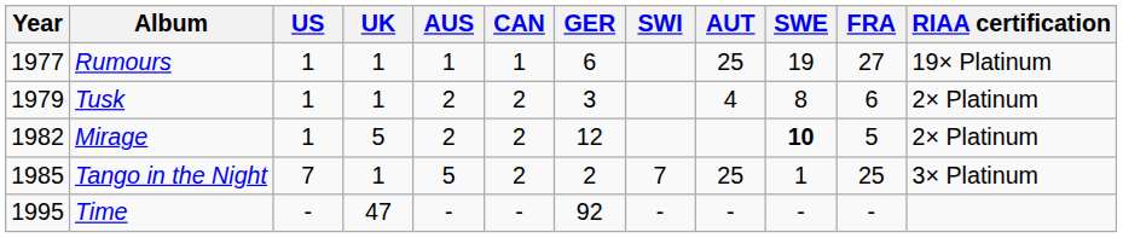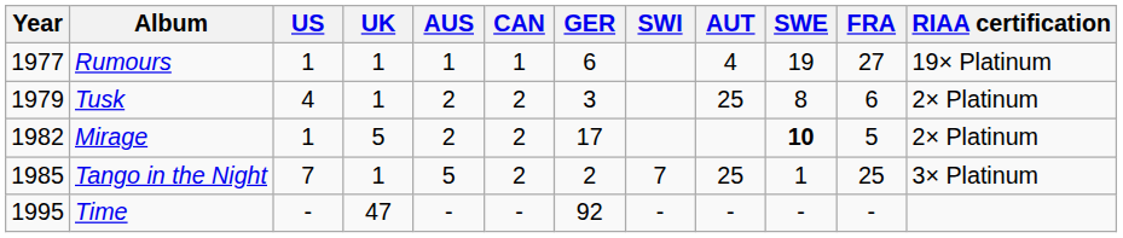Rumours | AUT: 25 -> 4
Tusk | US: 1 -> 4
Tusk | AUT: 4 -> 25
Mirage | GER: 12 -> 17
